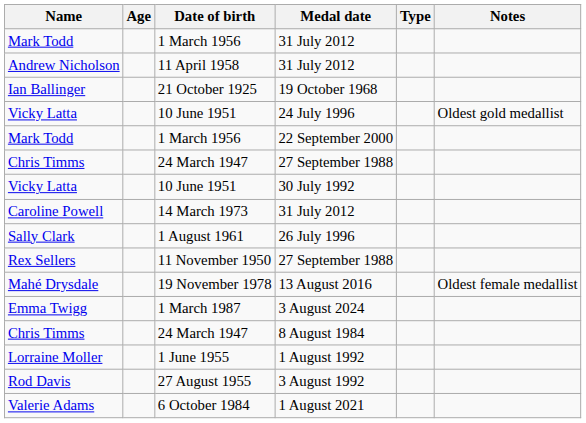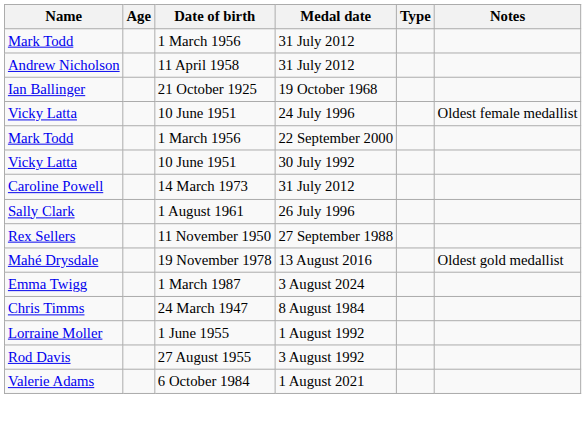Vicky Latta / 24 July 1996 | Notes: Oldest gold medallist -> Oldest female medallist
- row: Chris Timms | 24 March 1947 | 27 September 1988
Mahé Drysdale | Notes: Oldest female medallist -> Oldest gold medallist
